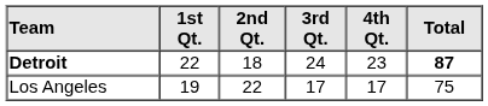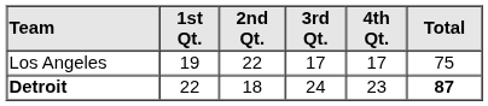rows swapped: Detroit <-> Los Angeles
